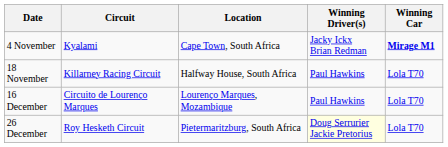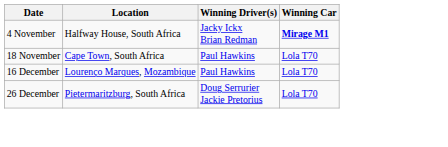- column: Circuit | Kyalami | Killarney Racing Circuit | Circuito de Lourenço Marques | Roy Hesketh Circuit
4 November | Location: Cape Town, South Africa -> Halfway House, South Africa
18 November | Location: Halfway House, South Africa -> Cape Town, South Africa
26 December | Winning Driver(s): lightyellow background -> no background
